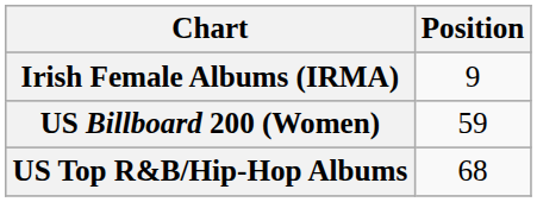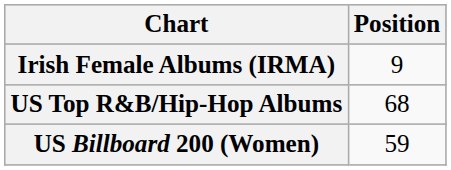rows swapped: US Billboard 200 (Women) <-> US Top R&B/Hip-Hop Albums
